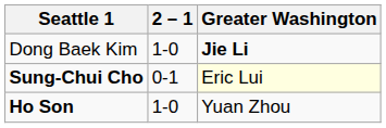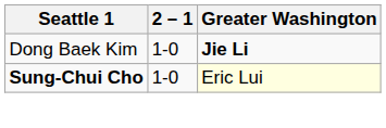Sung-Chui Cho | 2 – 1: 0-1 -> 1-0
- row: Ho Son | 1-0 | Yuan Zhou
